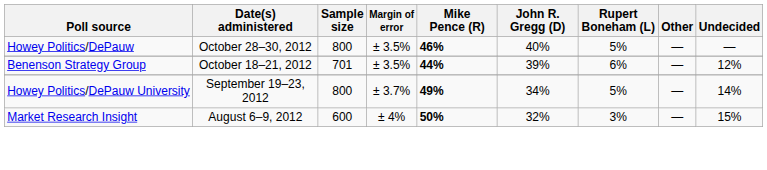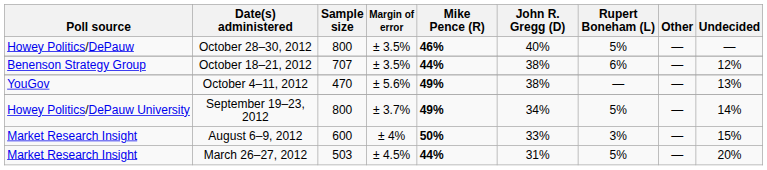October 18–21, 2012 | Sample size: 701 -> 707
October 18–21, 2012 | John R. Gregg (D): 39% -> 38%
+ row: YouGov | October 4–11, 2012 | 470 | ± 5.6% | 49% | 38% | — | — | 13%
August 6–9, 2012 | John R. Gregg (D): 32% -> 33%
+ row: Market Research Insight | March 26–27, 2012 | 503 | ± 4.5% | 44% | 31% | 5% | — | 20%
